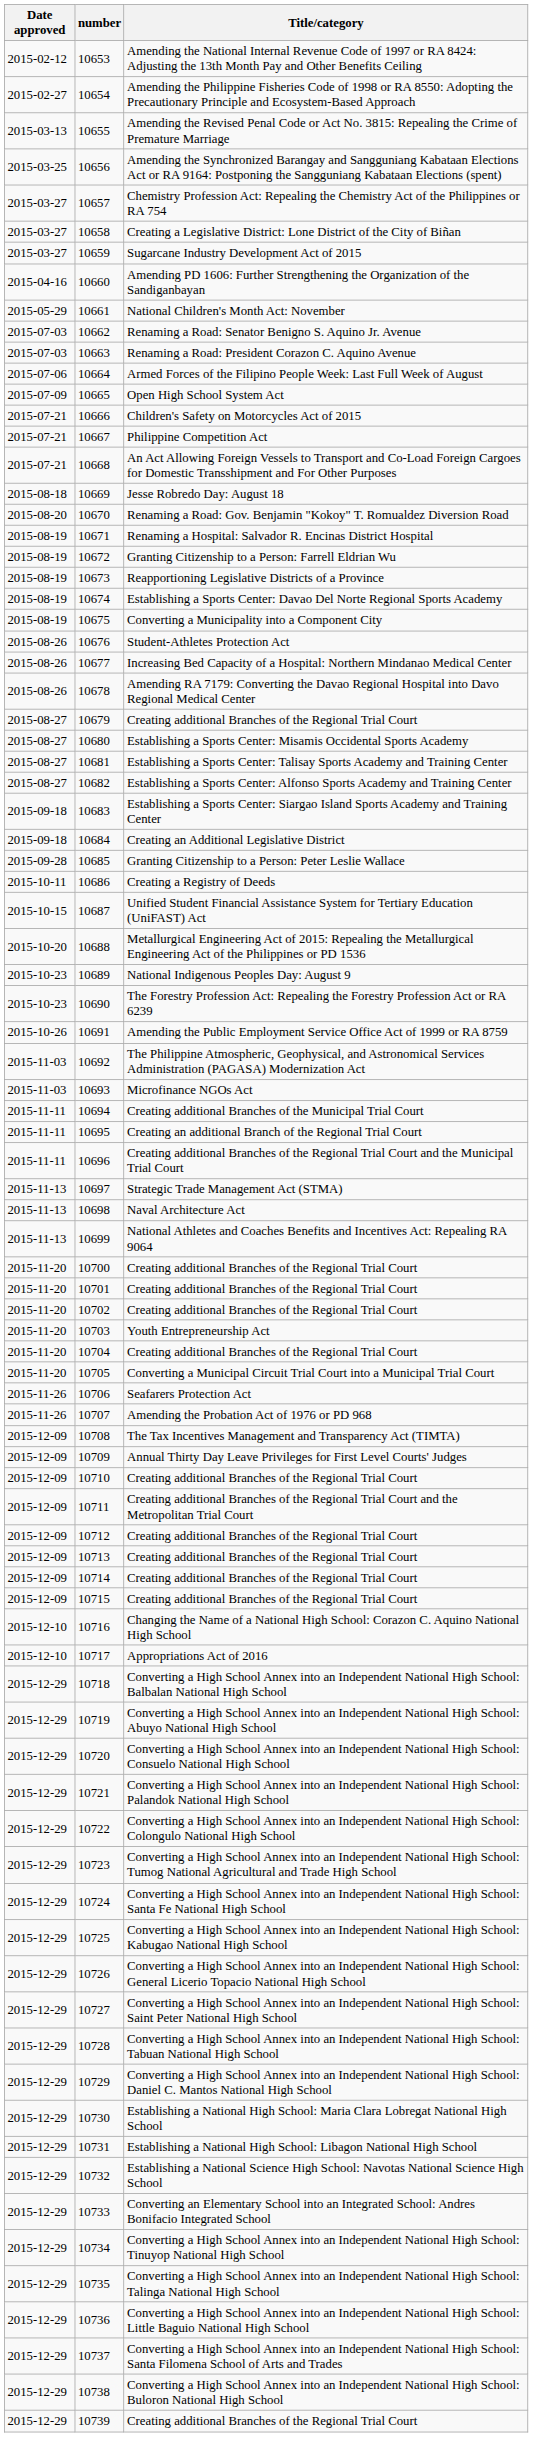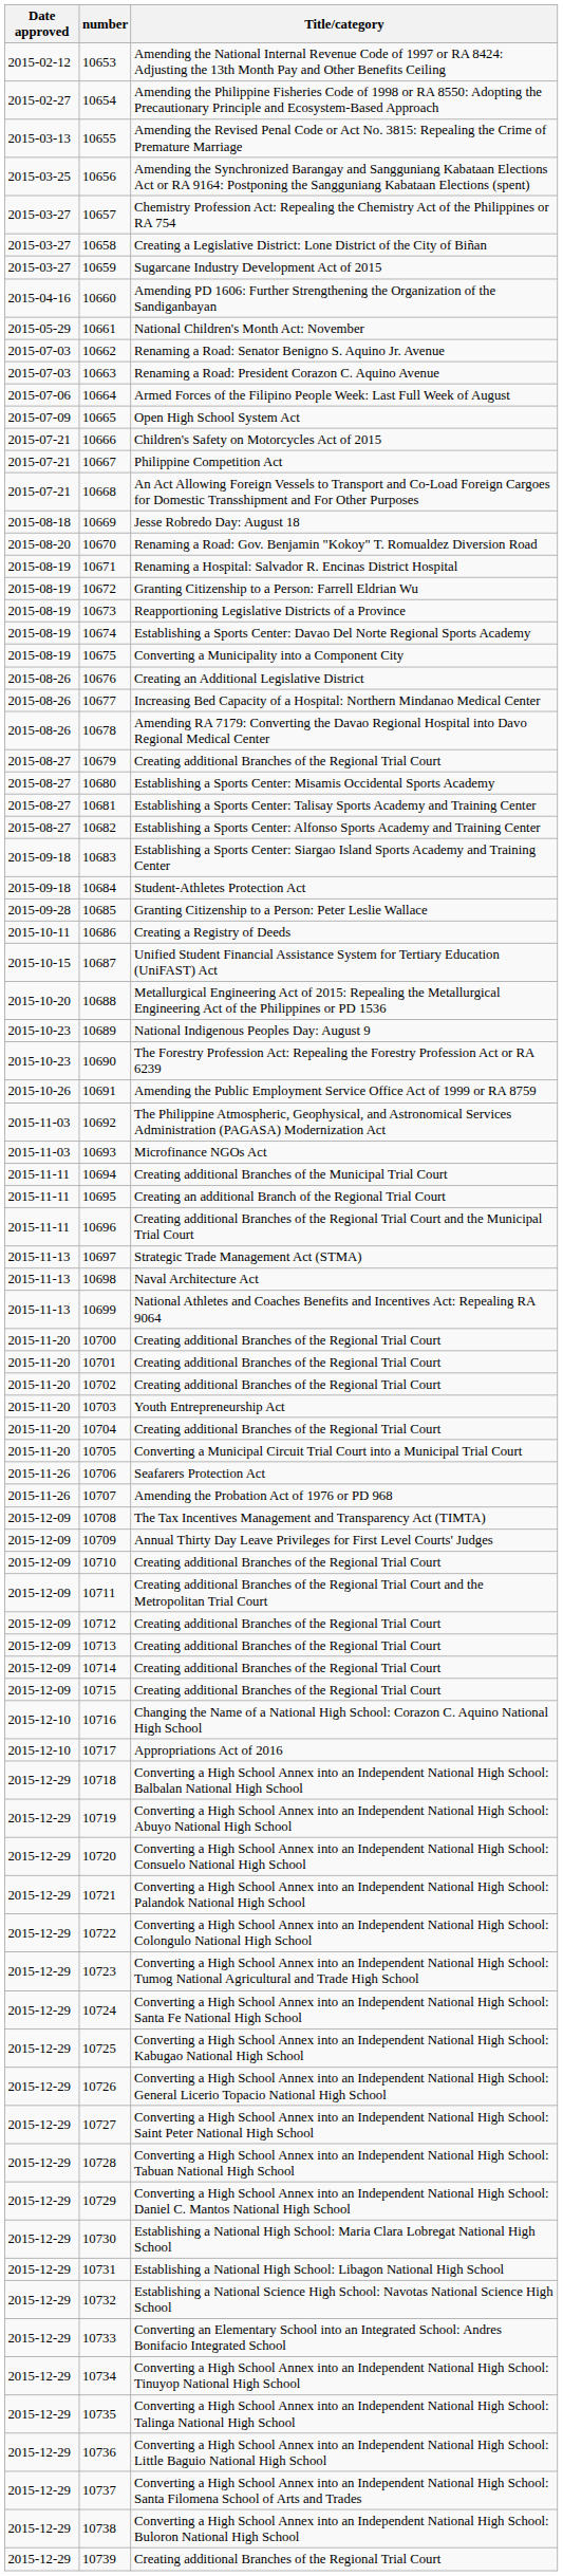10676 | Title/category: Student-Athletes Protection Act -> Creating an Additional Legislative District
10684 | Title/category: Creating an Additional Legislative District -> Student-Athletes Protection Act
